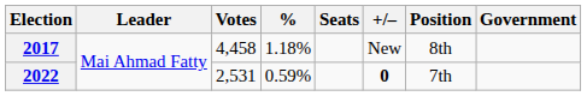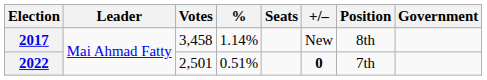2017 | Votes: 4,458 -> 3,458
2017 | %: 1.18% -> 1.14%
2022 | Votes: 2,531 -> 2,501
2022 | %: 0.59% -> 0.51%
